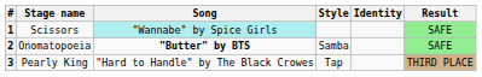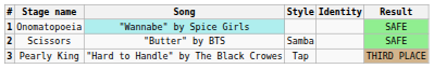1 | Stage name: Scissors -> Onomatopoeia
2 | Stage name: Onomatopoeia -> Scissors
2 | Song: bold -> normal
